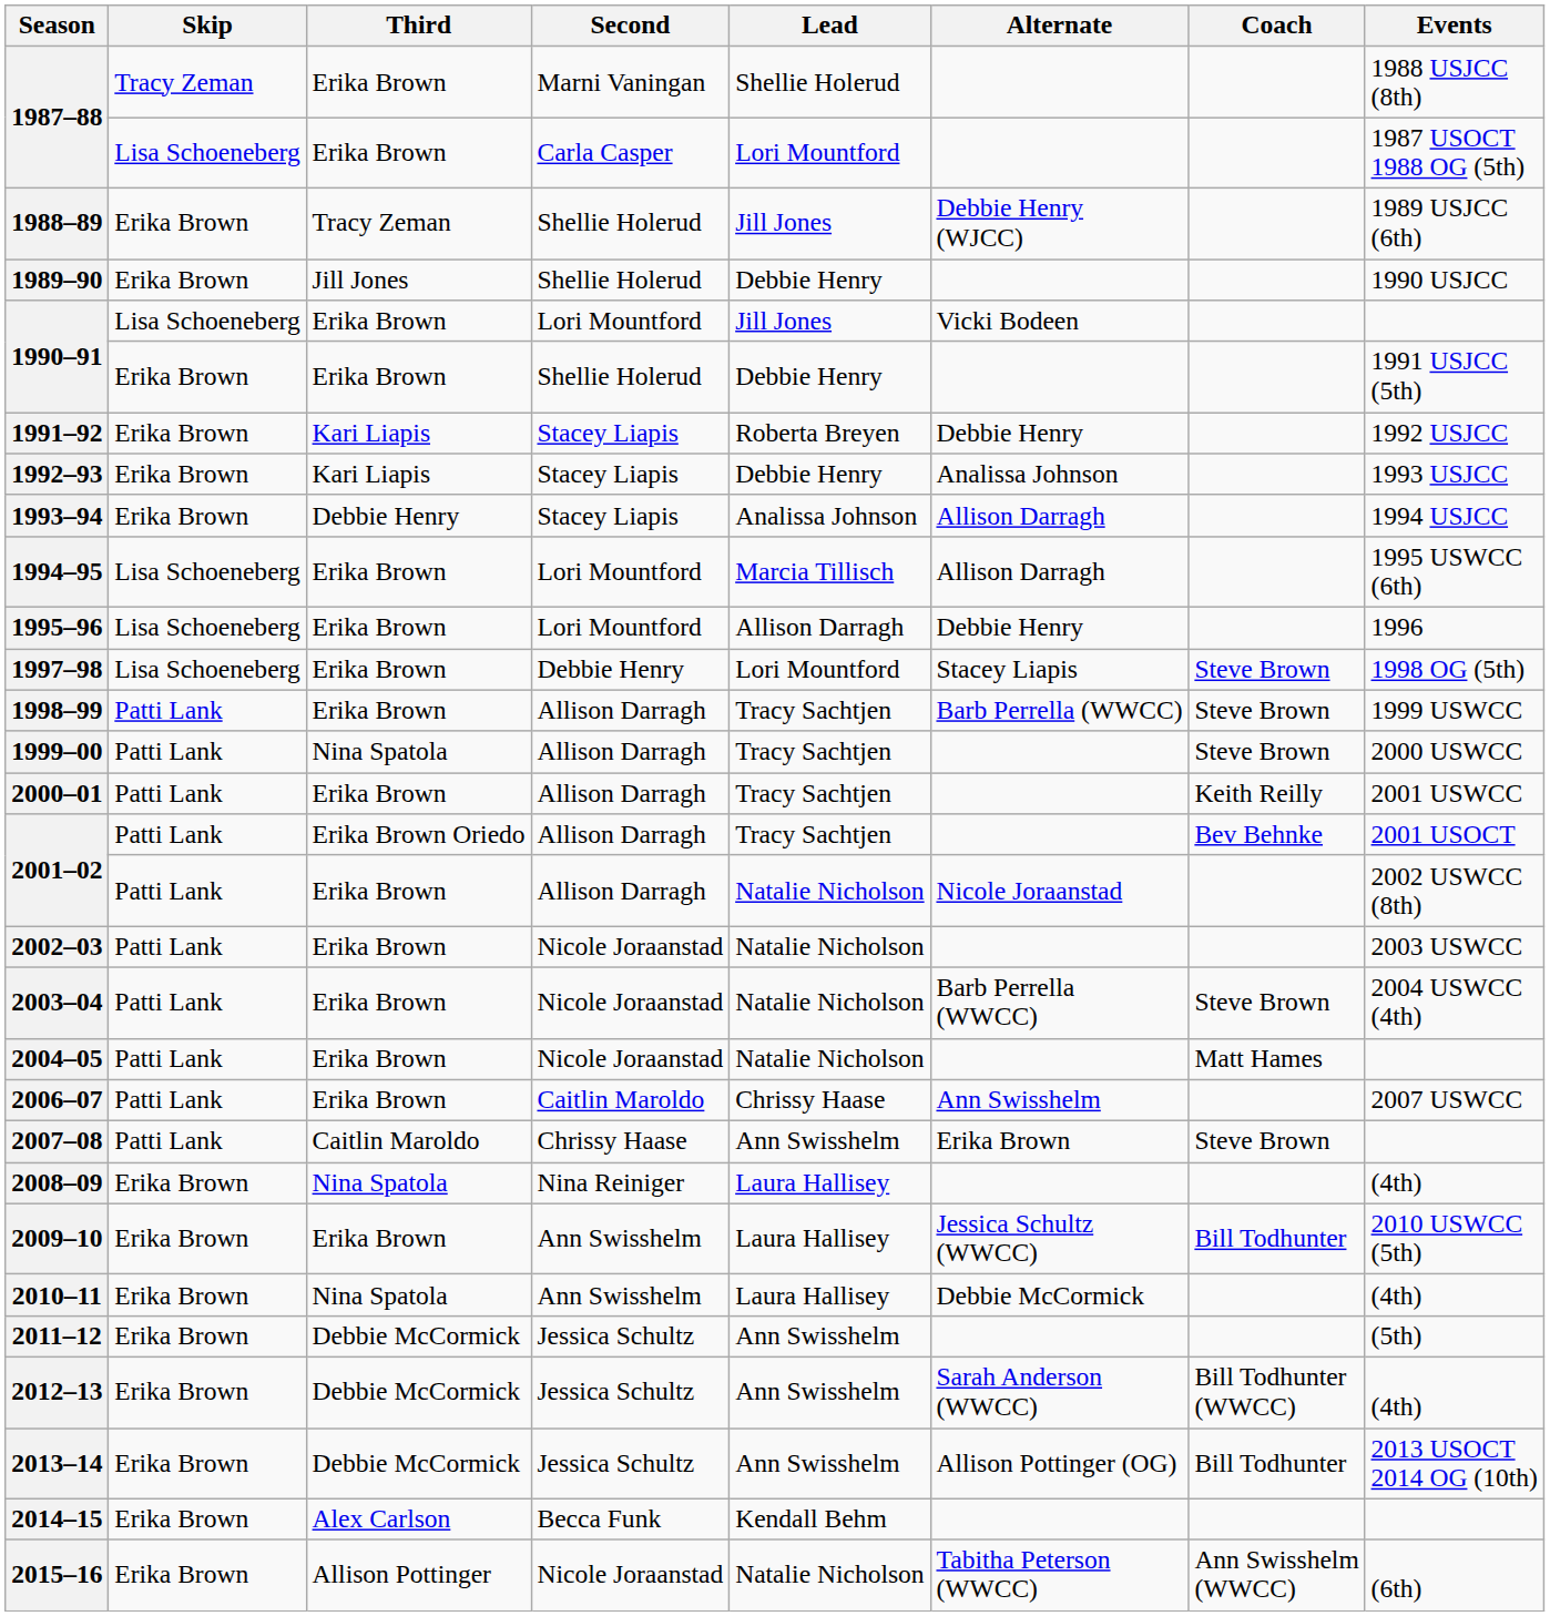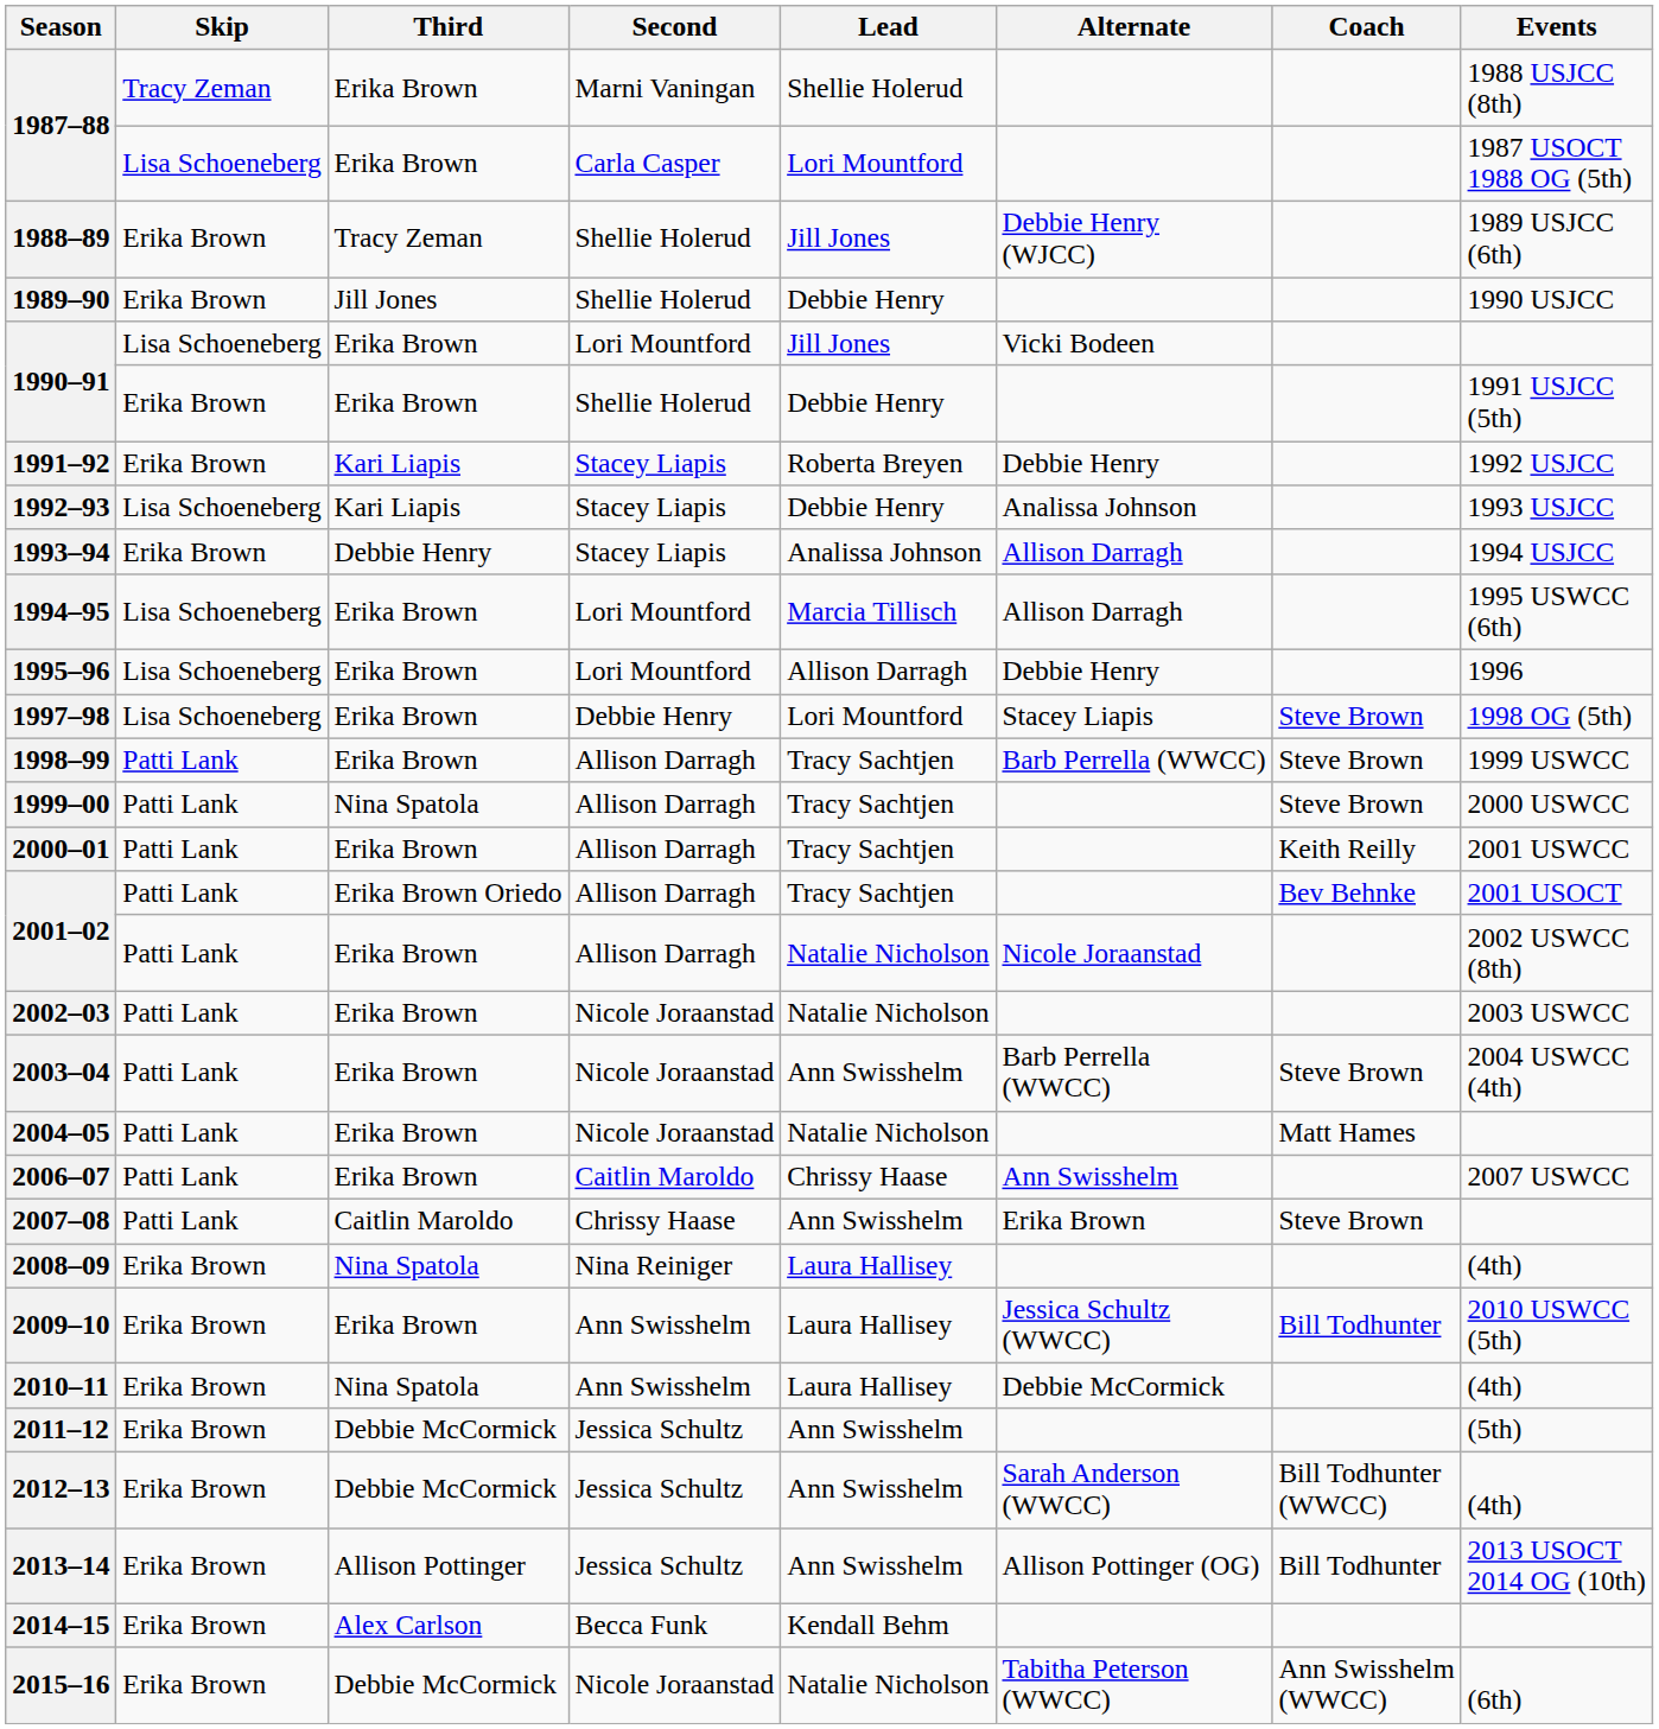1992–93 | Skip: Erika Brown -> Lisa Schoeneberg
2003–04 | Lead: Natalie Nicholson -> Ann Swisshelm
2013–14 | Third: Debbie McCormick -> Allison Pottinger
2015–16 | Third: Allison Pottinger -> Debbie McCormick
